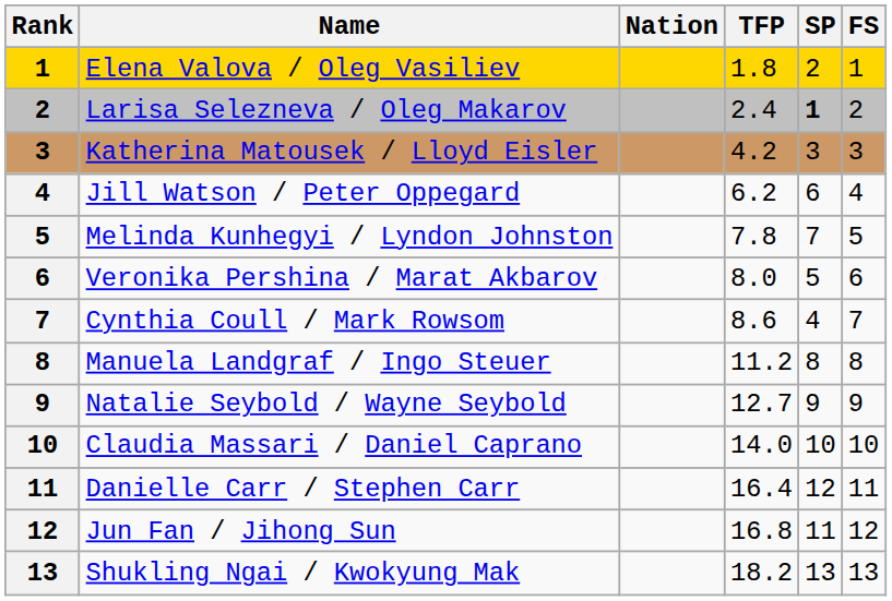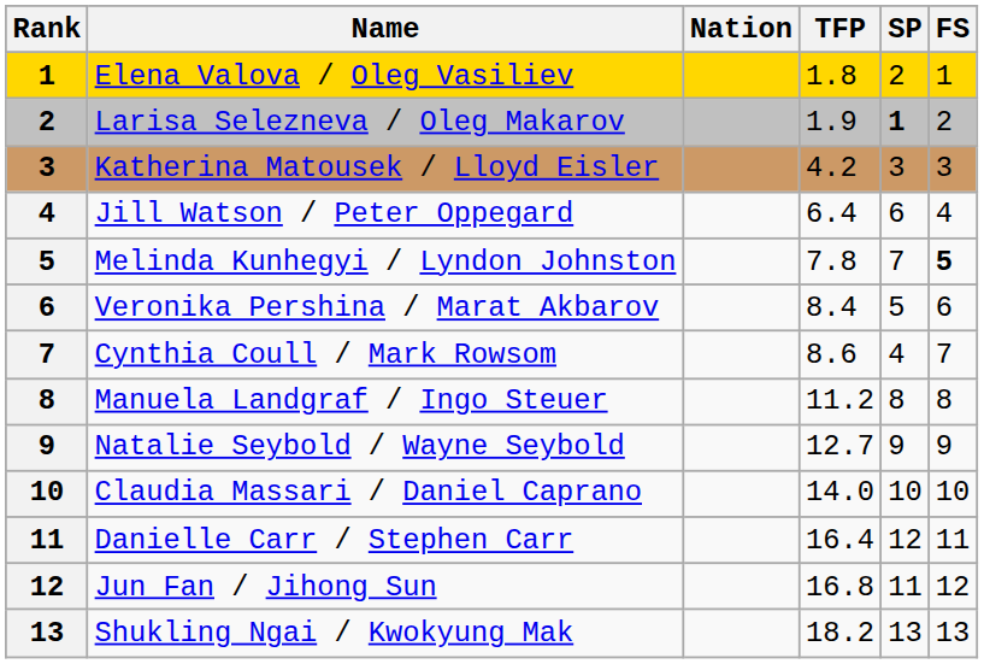Larisa Selezneva / Oleg Makarov | TFP: 2.4 -> 1.9
Jill Watson / Peter Oppegard | TFP: 6.2 -> 6.4
Melinda Kunhegyi / Lyndon Johnston | FS: normal -> bold
Veronika Pershina / Marat Akbarov | TFP: 8.0 -> 8.4
